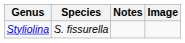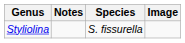columns swapped: Species <-> Notes
